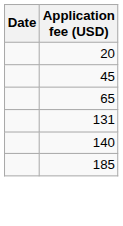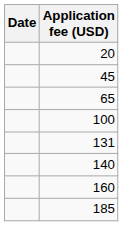+ row: 100
+ row: 160
